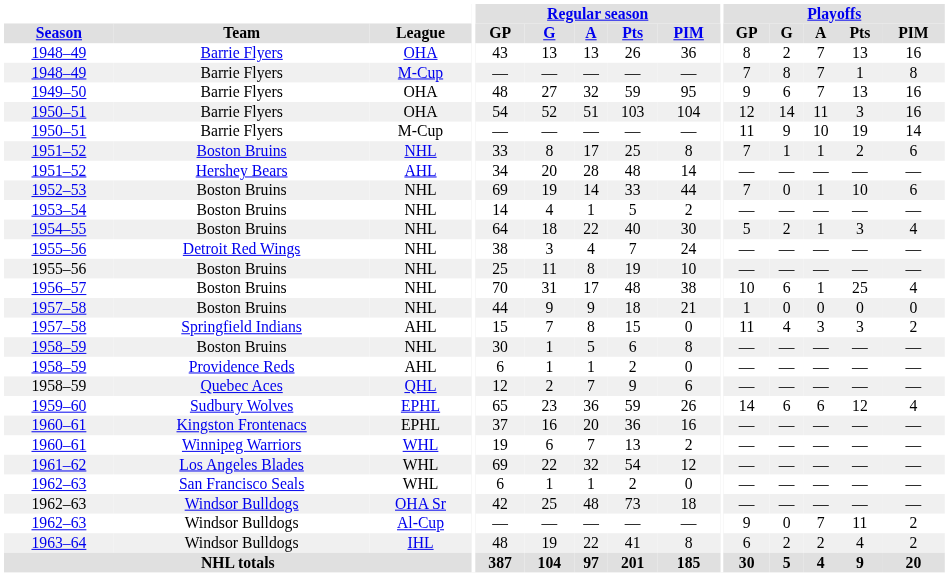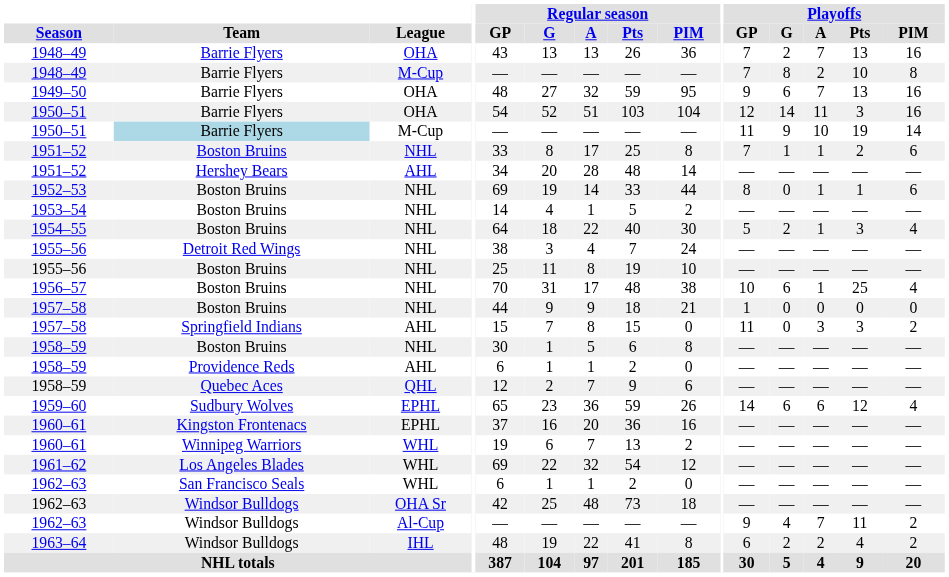1948–49 / OHA | Playoffs / GP: 8 -> 7
1948–49 / M-Cup | Playoffs / A: 7 -> 2
1948–49 / M-Cup | Playoffs / Pts: 1 -> 10
1950–51 / M-Cup | Team: no background -> lightblue background
1952–53 | Playoffs / GP: 7 -> 8
1952–53 | Playoffs / Pts: 10 -> 1
1957–58 / AHL | Playoffs / G: 4 -> 0
1962–63 / Al-Cup | Playoffs / G: 0 -> 4
